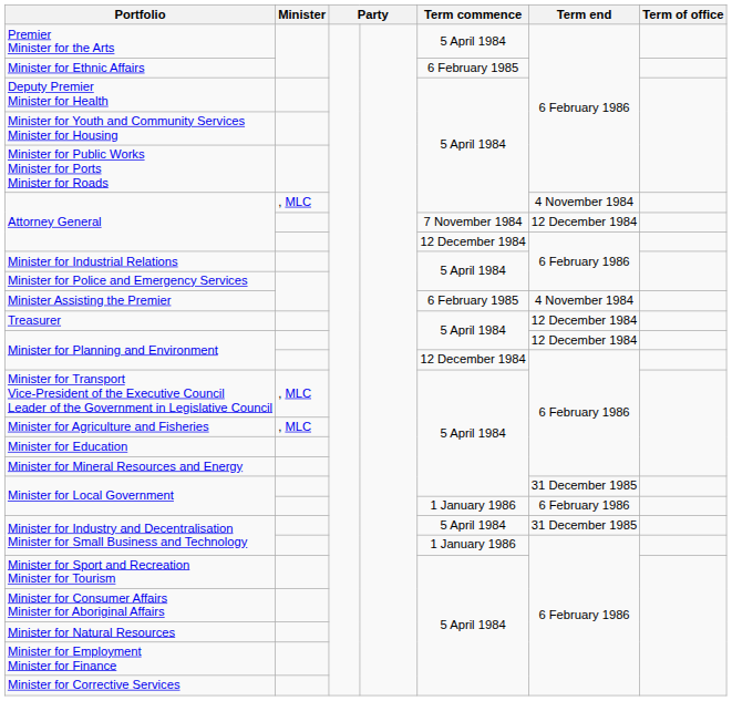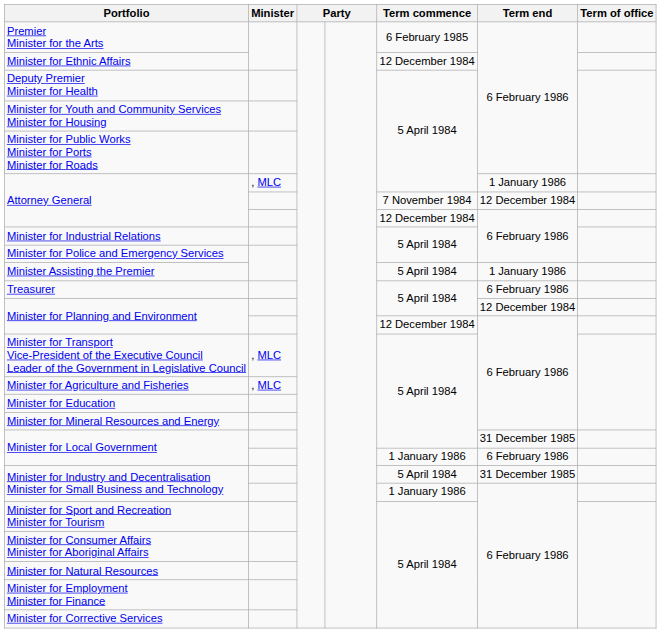Premier Minister for the Arts | Term commence: 5 April 1984 -> 6 February 1985
Minister for Ethnic Affairs | Term commence: 6 February 1985 -> 12 December 1984
Attorney General / , MLC | Term end: 4 November 1984 -> 1 January 1986
Minister Assisting the Premier | Term commence: 6 February 1985 -> 5 April 1984
Minister Assisting the Premier | Term end: 4 November 1984 -> 1 January 1986
Treasurer | Term end: 12 December 1984 -> 6 February 1986
